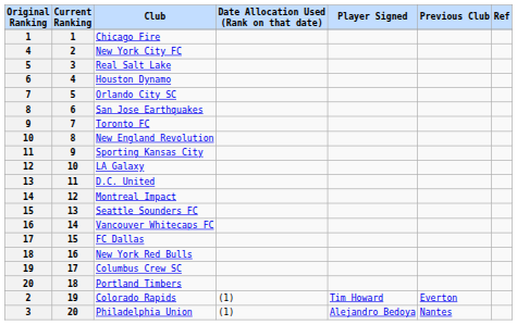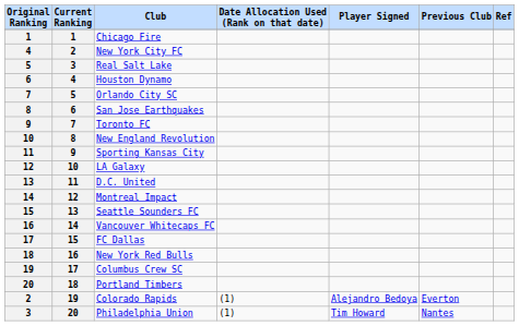Colorado Rapids | Player Signed: Tim Howard -> Alejandro Bedoya
Philadelphia Union | Player Signed: Alejandro Bedoya -> Tim Howard
